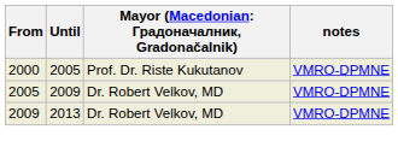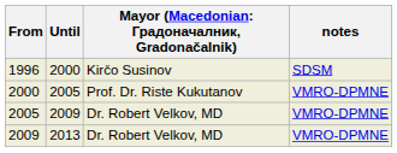+ row: 1996 | 2000 | Kirčo Susinov | SDSM
